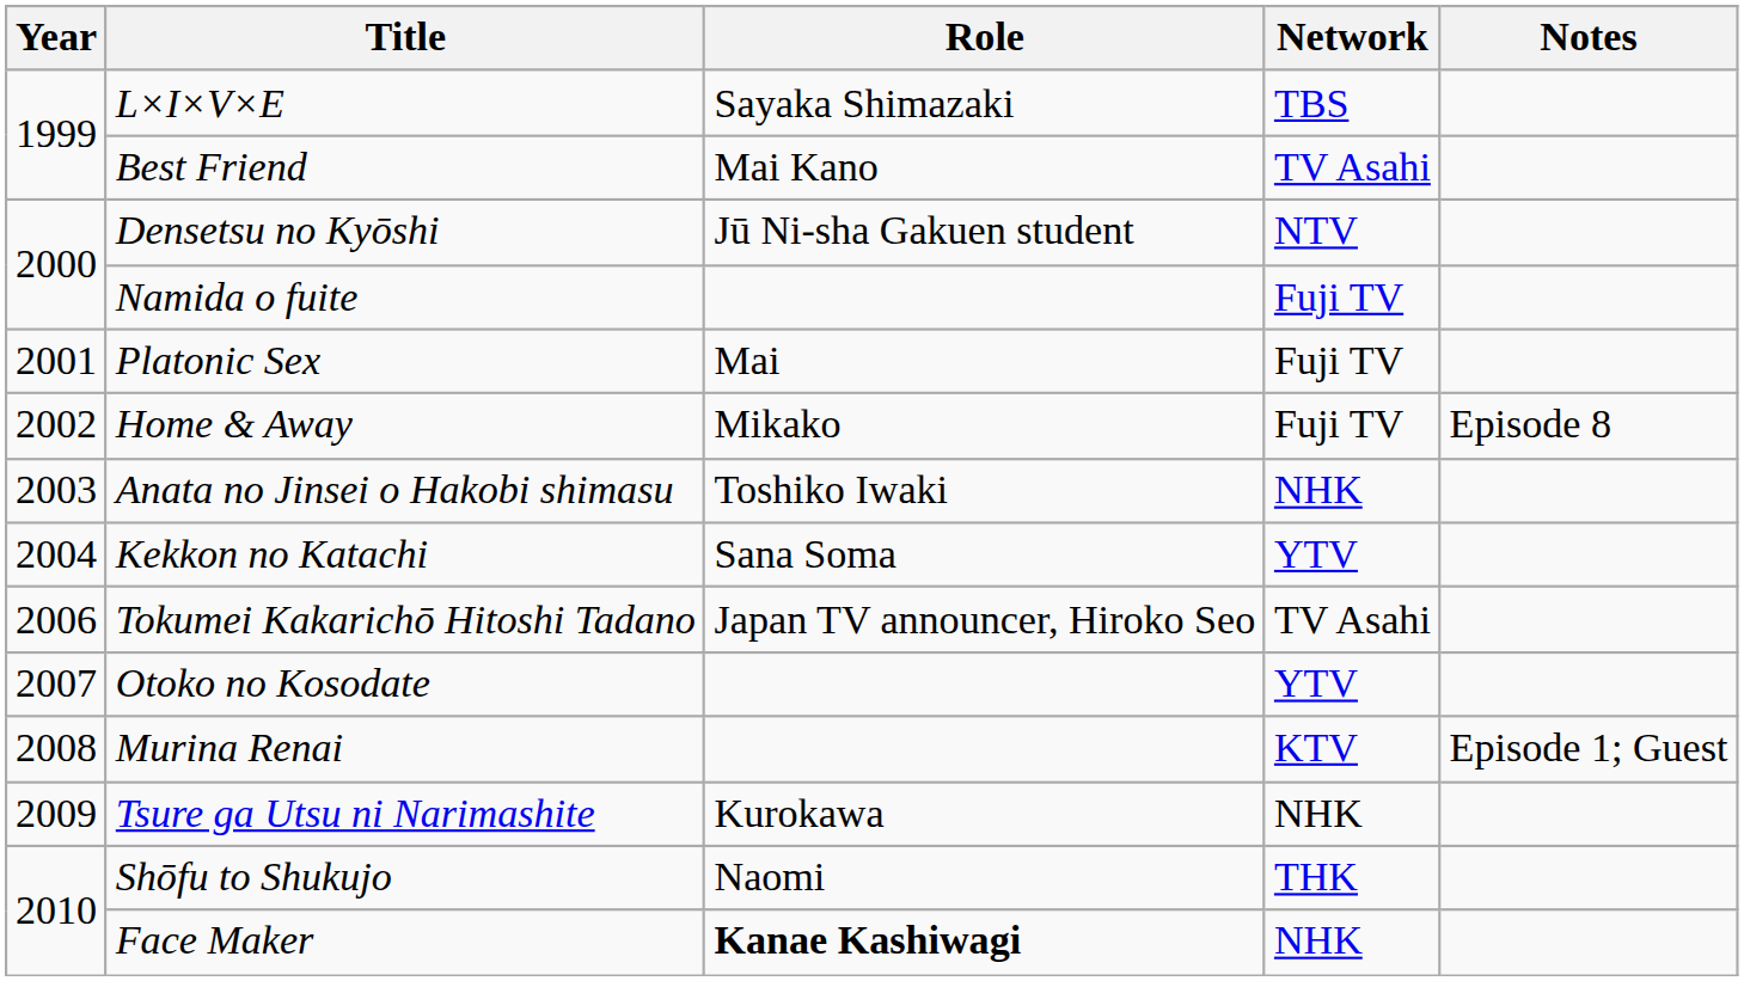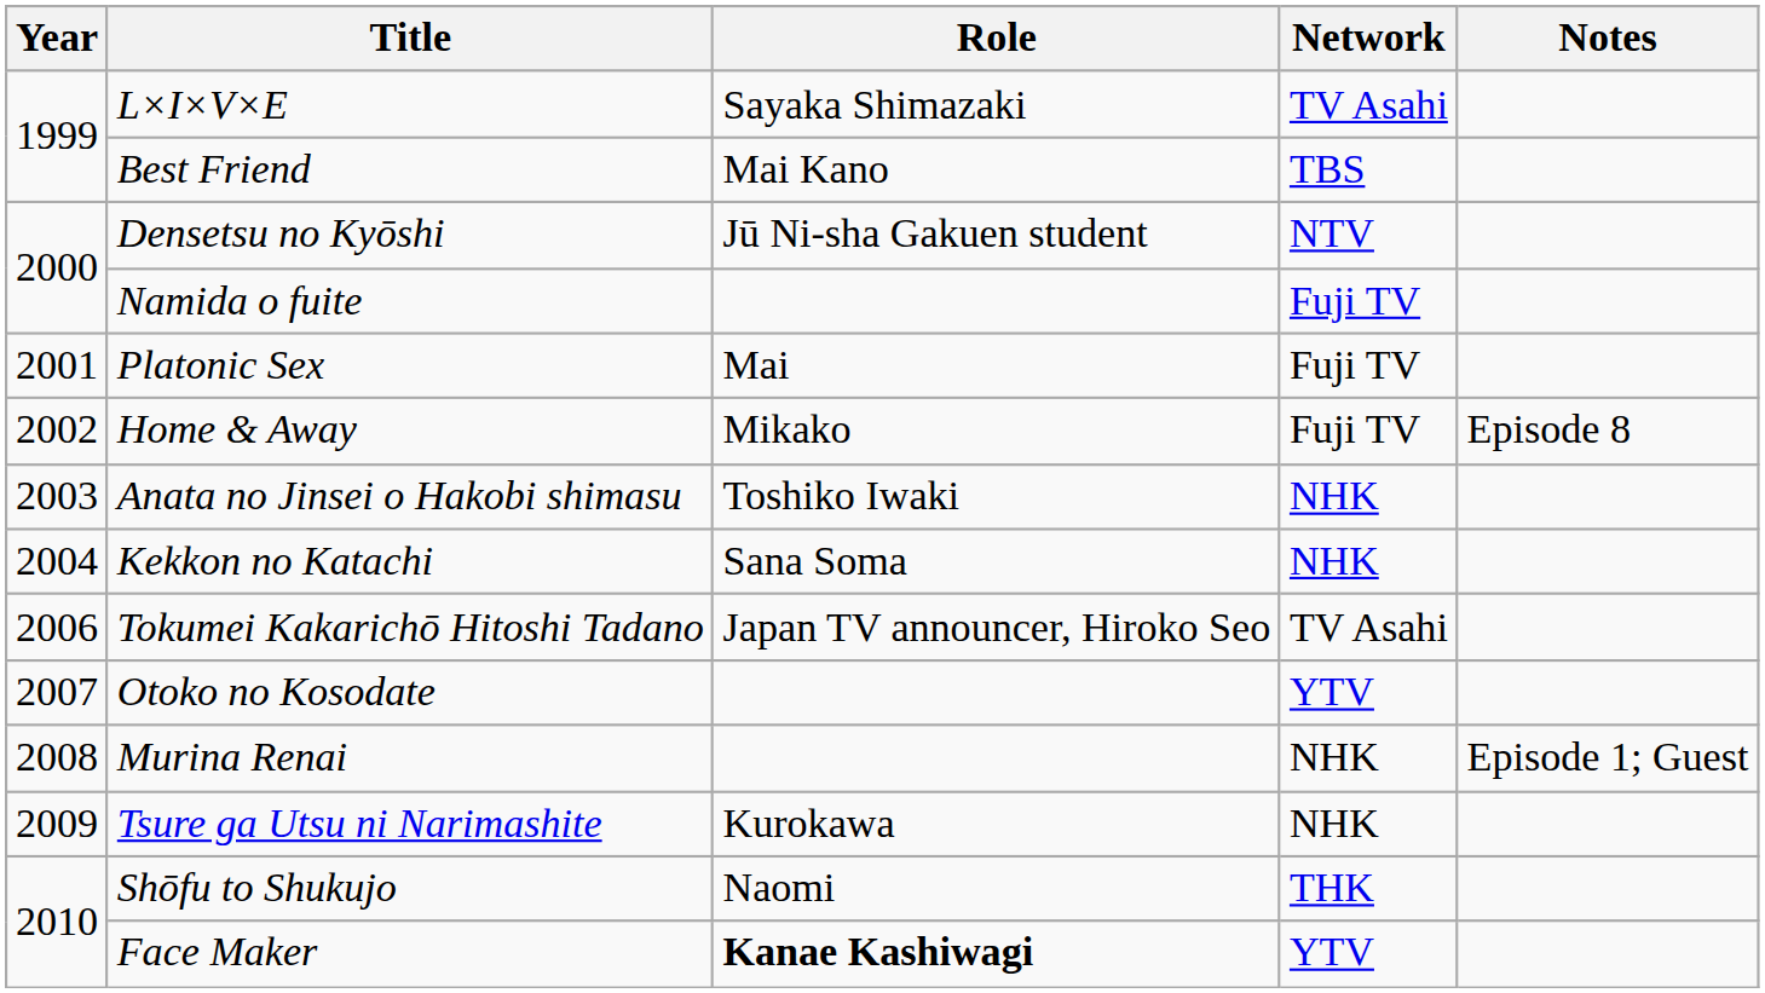L×I×V×E | Network: TBS -> TV Asahi
Best Friend | Network: TV Asahi -> TBS
Kekkon no Katachi | Network: YTV -> NHK
Murina Renai | Network: KTV -> NHK
Face Maker | Network: NHK -> YTV
